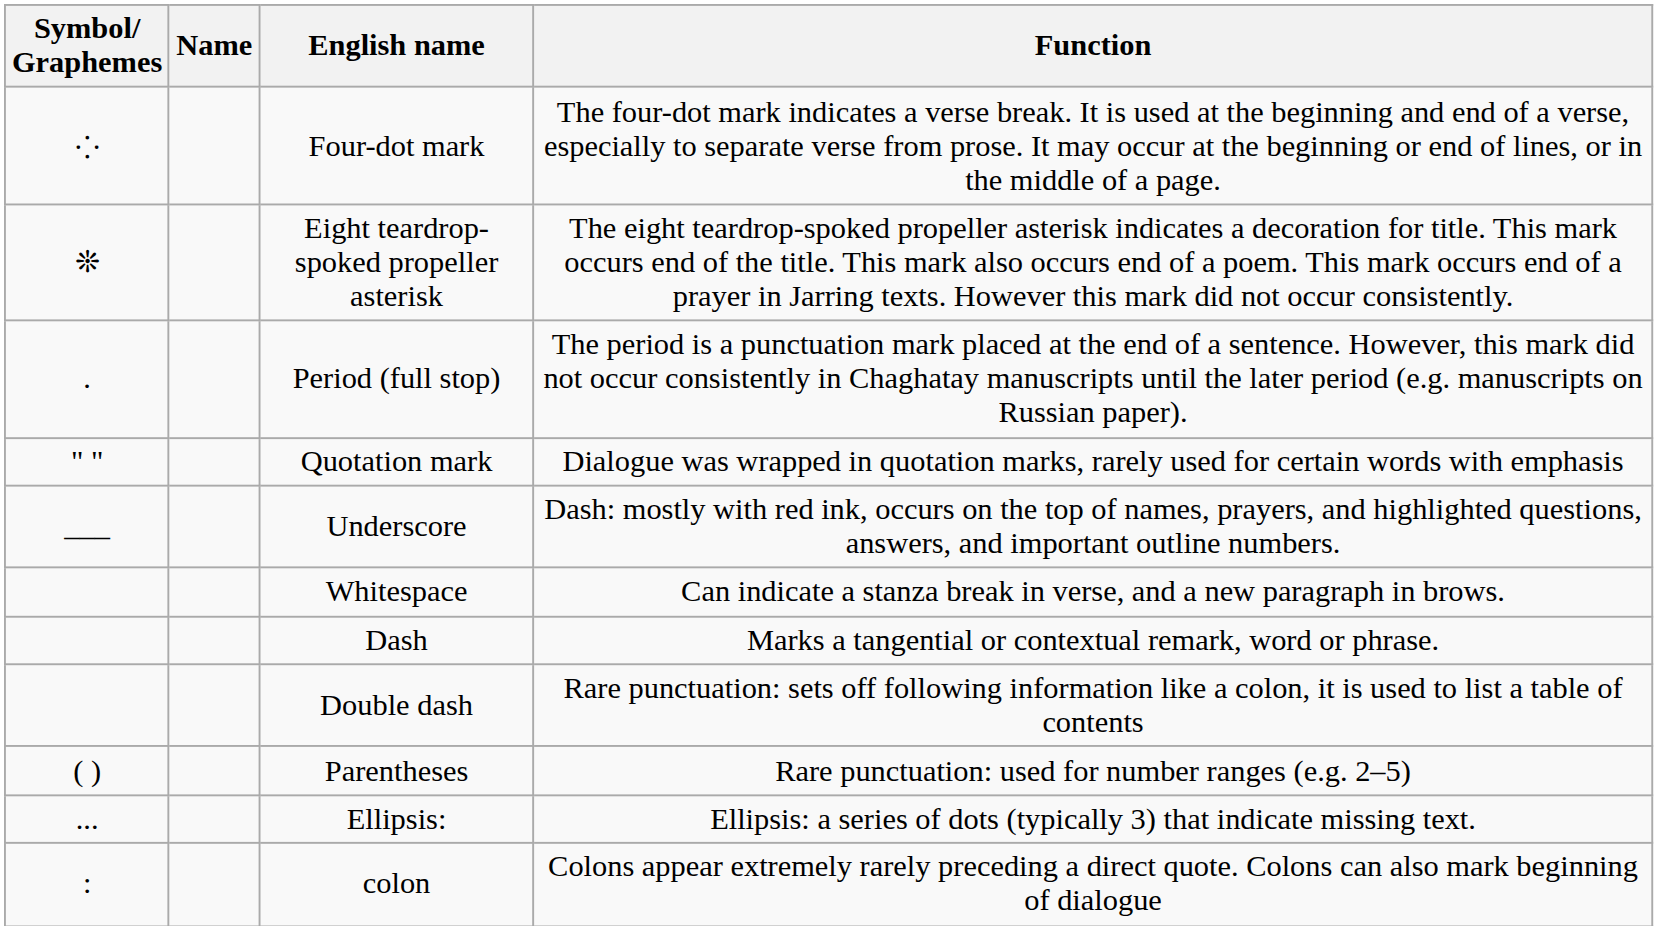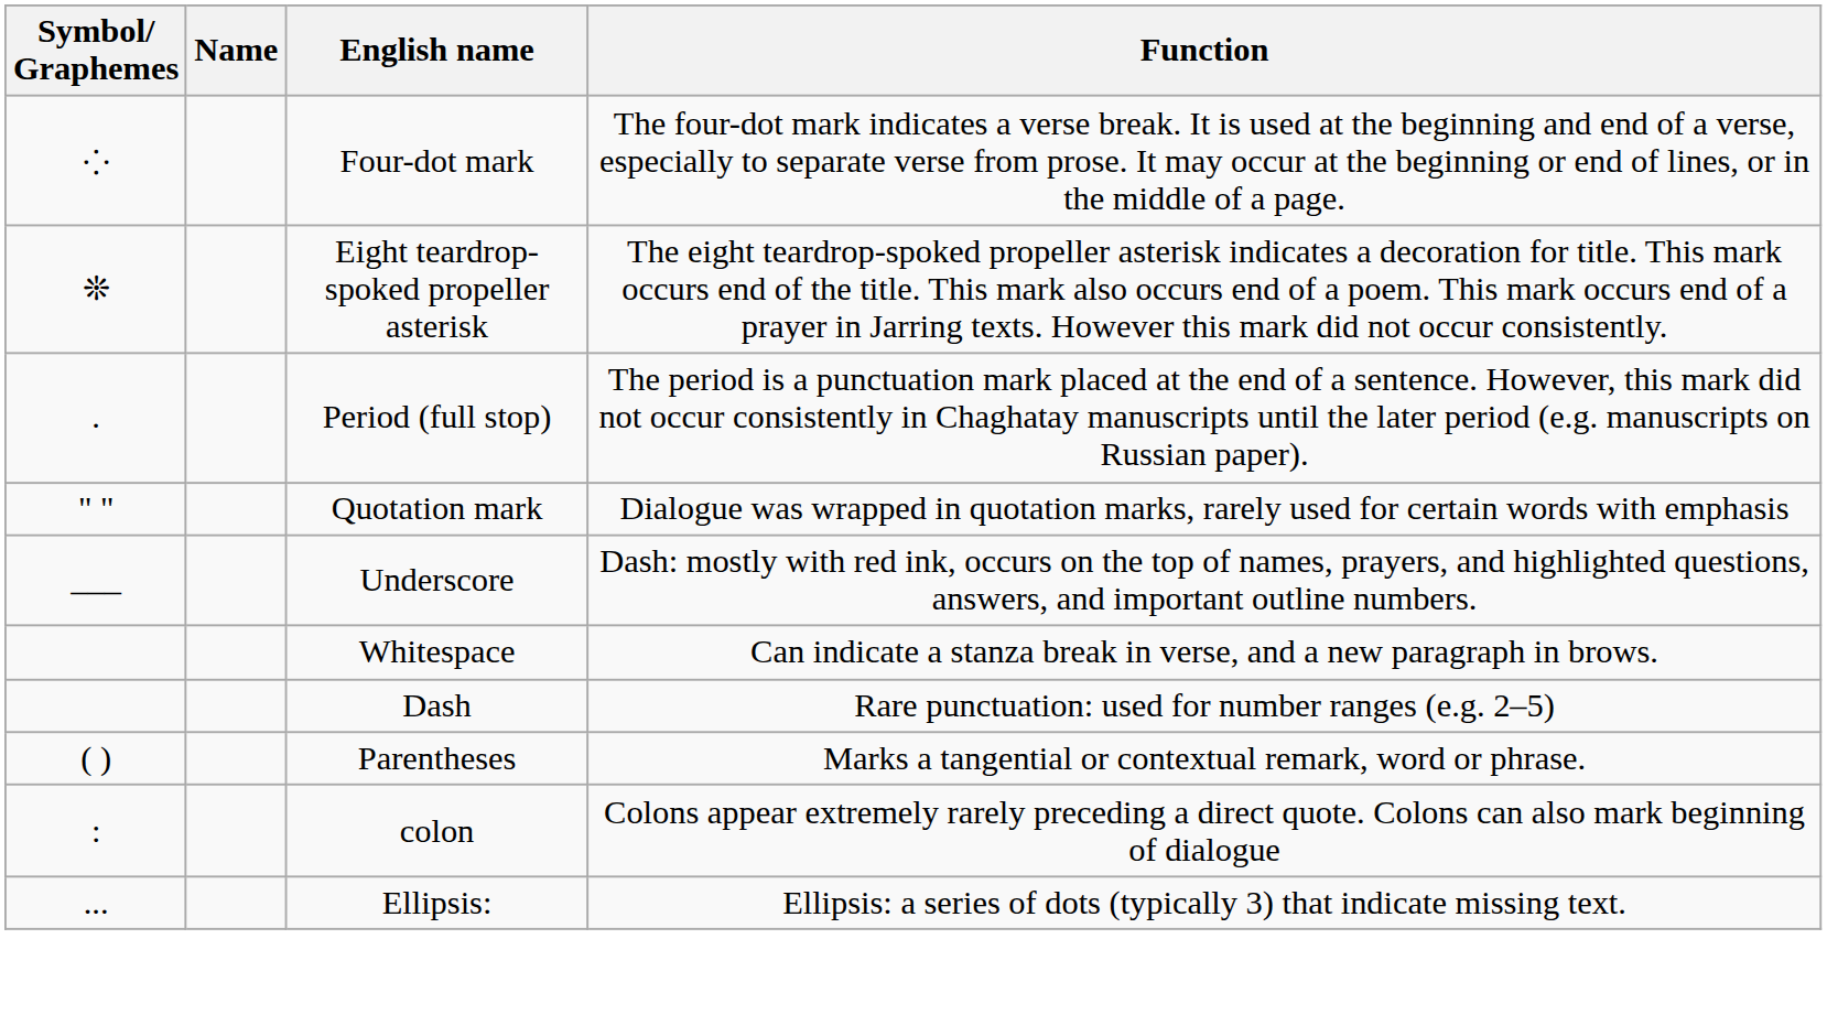Dash | Function: Marks a tangential or contextual remark, word or phrase. -> Rare punctuation: used for number ranges (e.g. 2–5)
- row: Double dash | Rare punctuation: sets off following information like a colon, it is used to list a table of contents
Parentheses | Function: Rare punctuation: used for number ranges (e.g. 2–5) -> Marks a tangential or contextual remark, word or phrase.
rows swapped: colon <-> Ellipsis:
